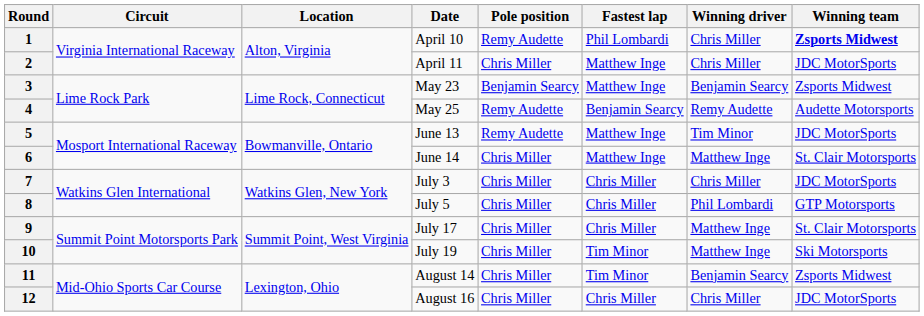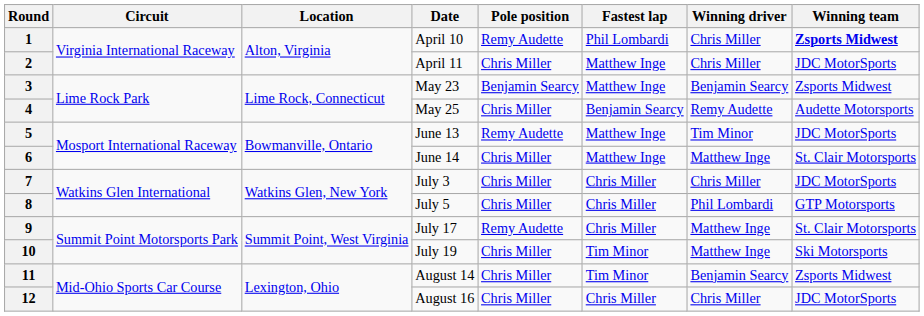4 | Pole position: Remy Audette -> Chris Miller
9 | Pole position: Chris Miller -> Remy Audette
